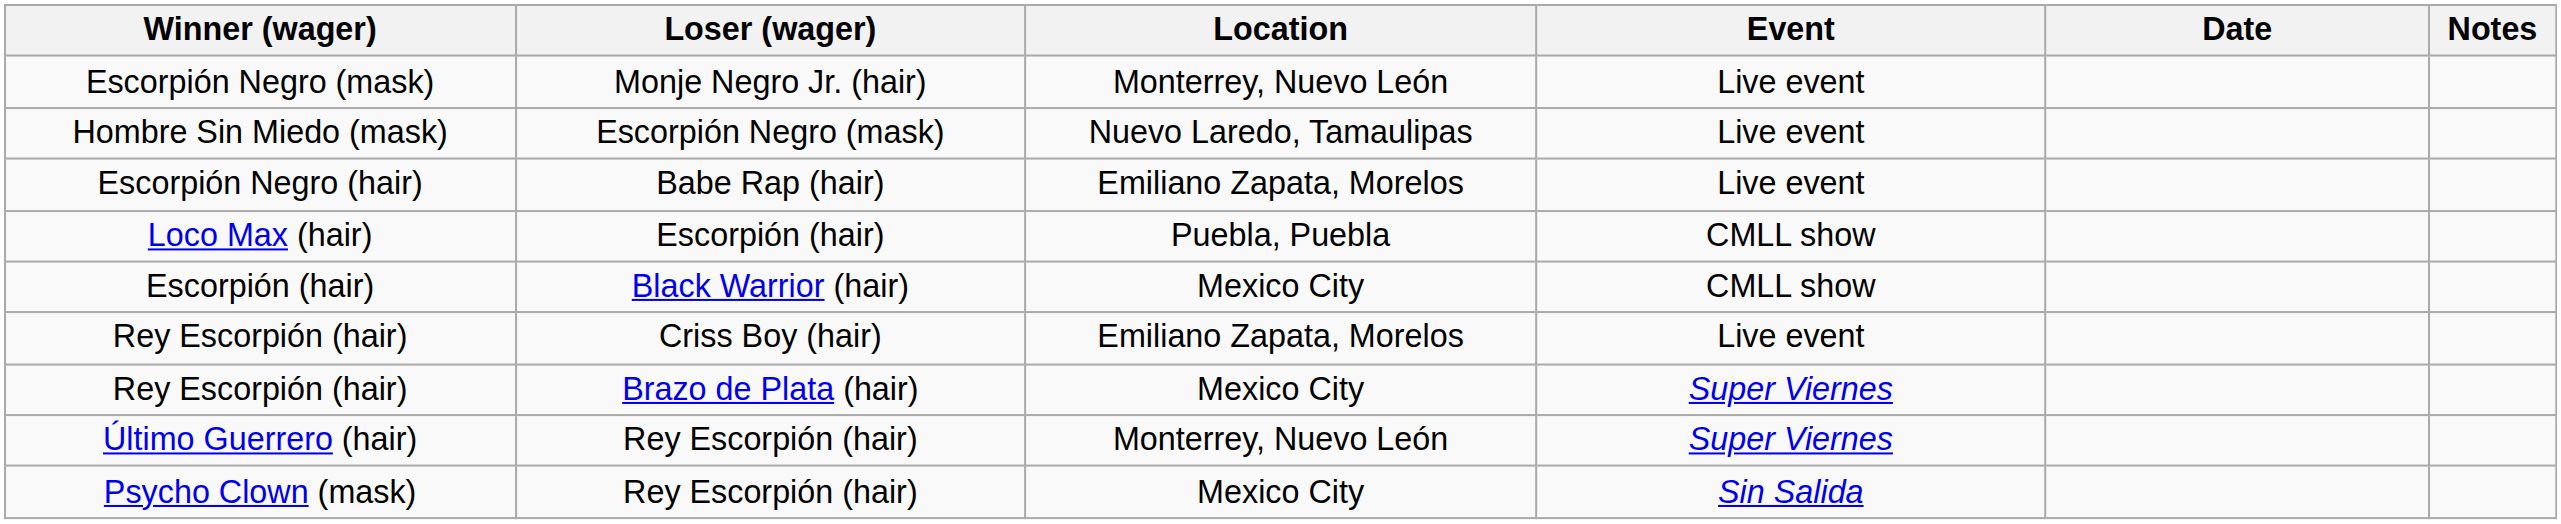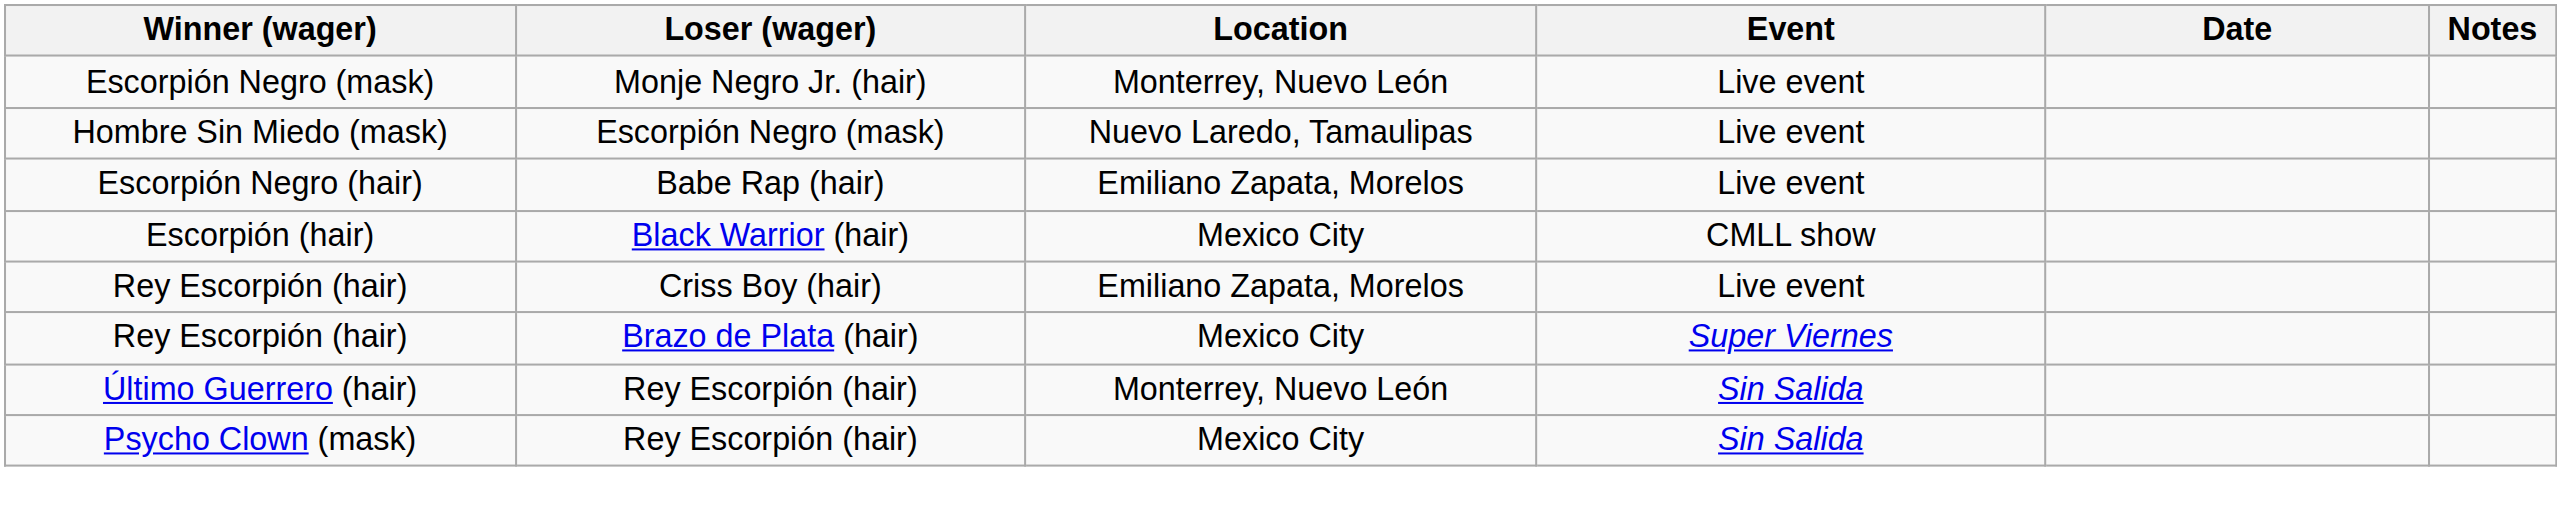- row: Loco Max (hair) | Escorpión (hair) | Puebla, Puebla | CMLL show
Último Guerrero (hair) | Event: Super Viernes -> Sin Salida
